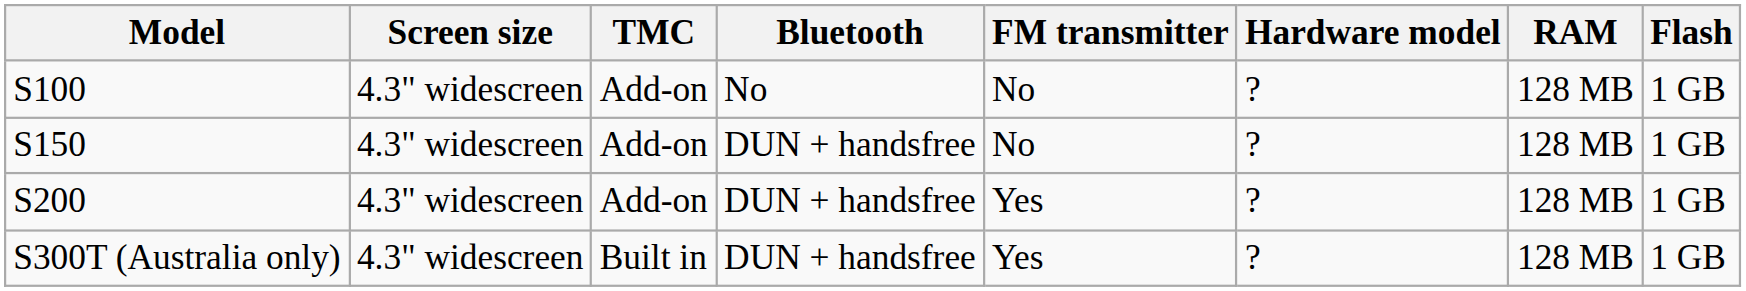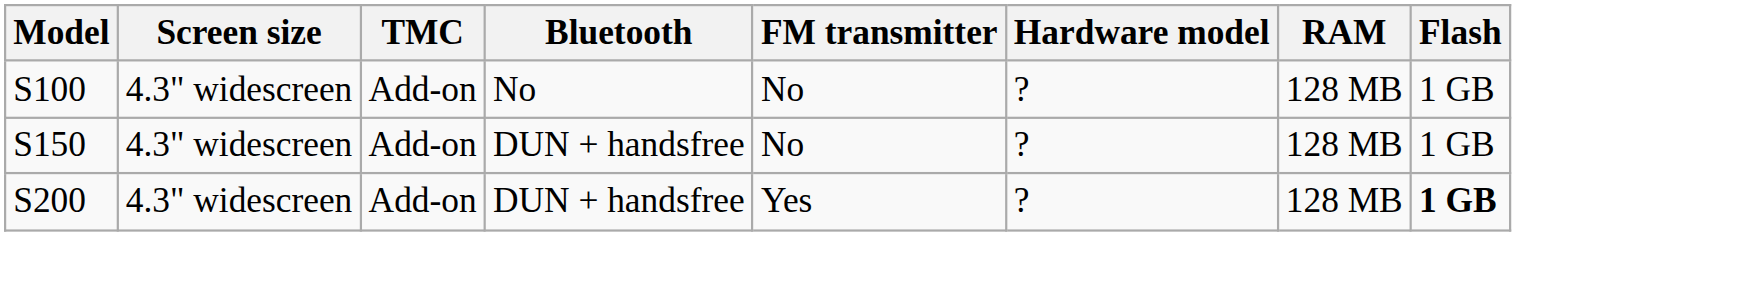S200 | Flash: normal -> bold
- row: S300T (Australia only) | 4.3" widescreen | Built in | DUN + handsfree | Yes | ? | 128 MB | 1 GB
